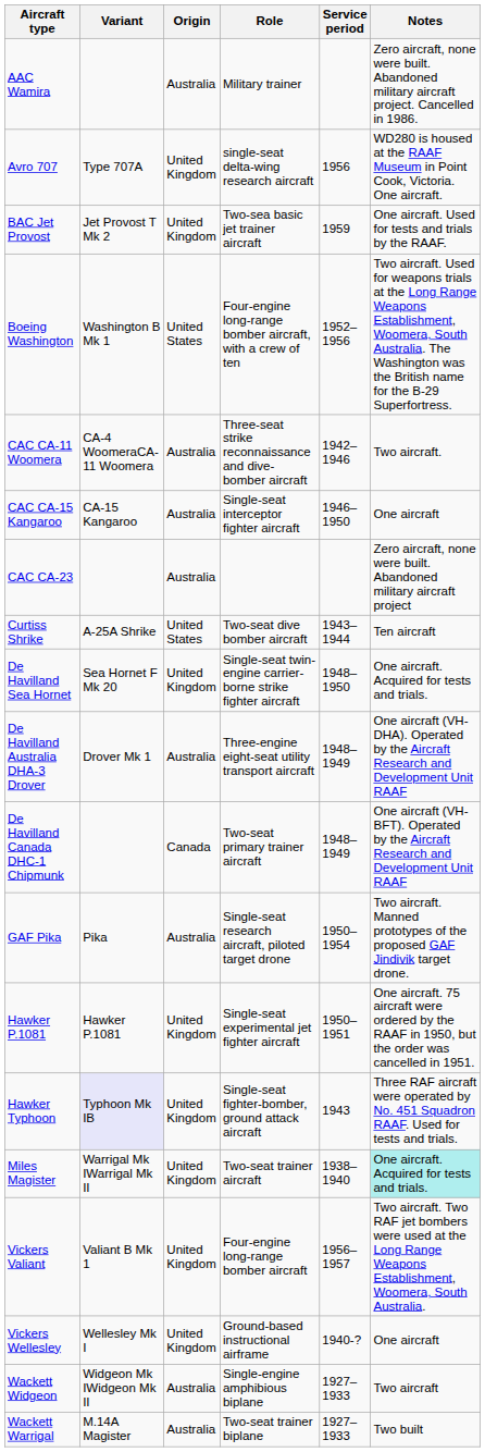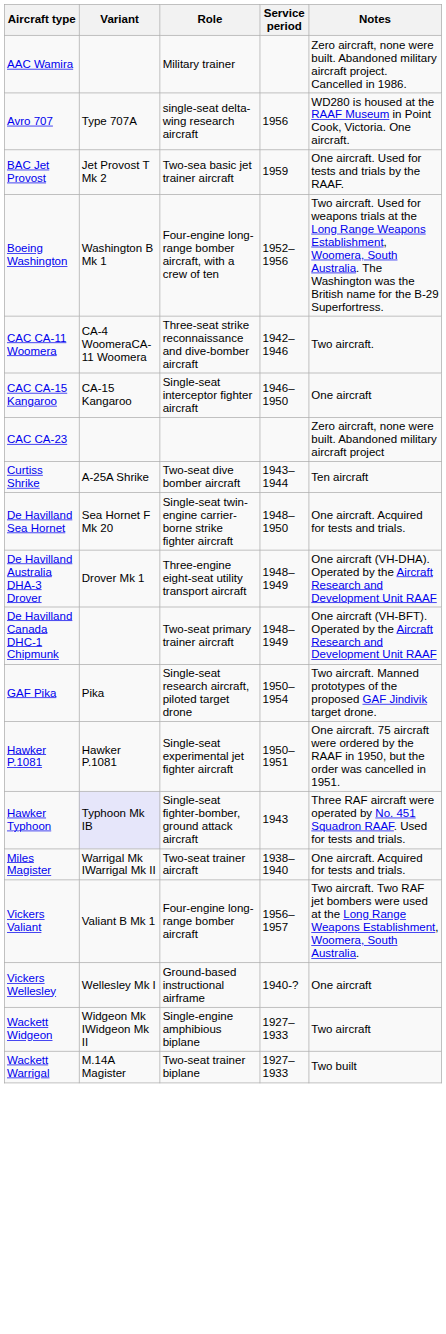- column: Origin | Australia | United Kingdom | United Kingdom | United States | Australia | Australia | Australia | United States | United Kingdom | Australia | Canada | Australia | United Kingdom | United Kingdom | United Kingdom | United Kingdom | United Kingdom | Australia | Australia
Miles Magister | Notes: paleturquoise background -> no background
